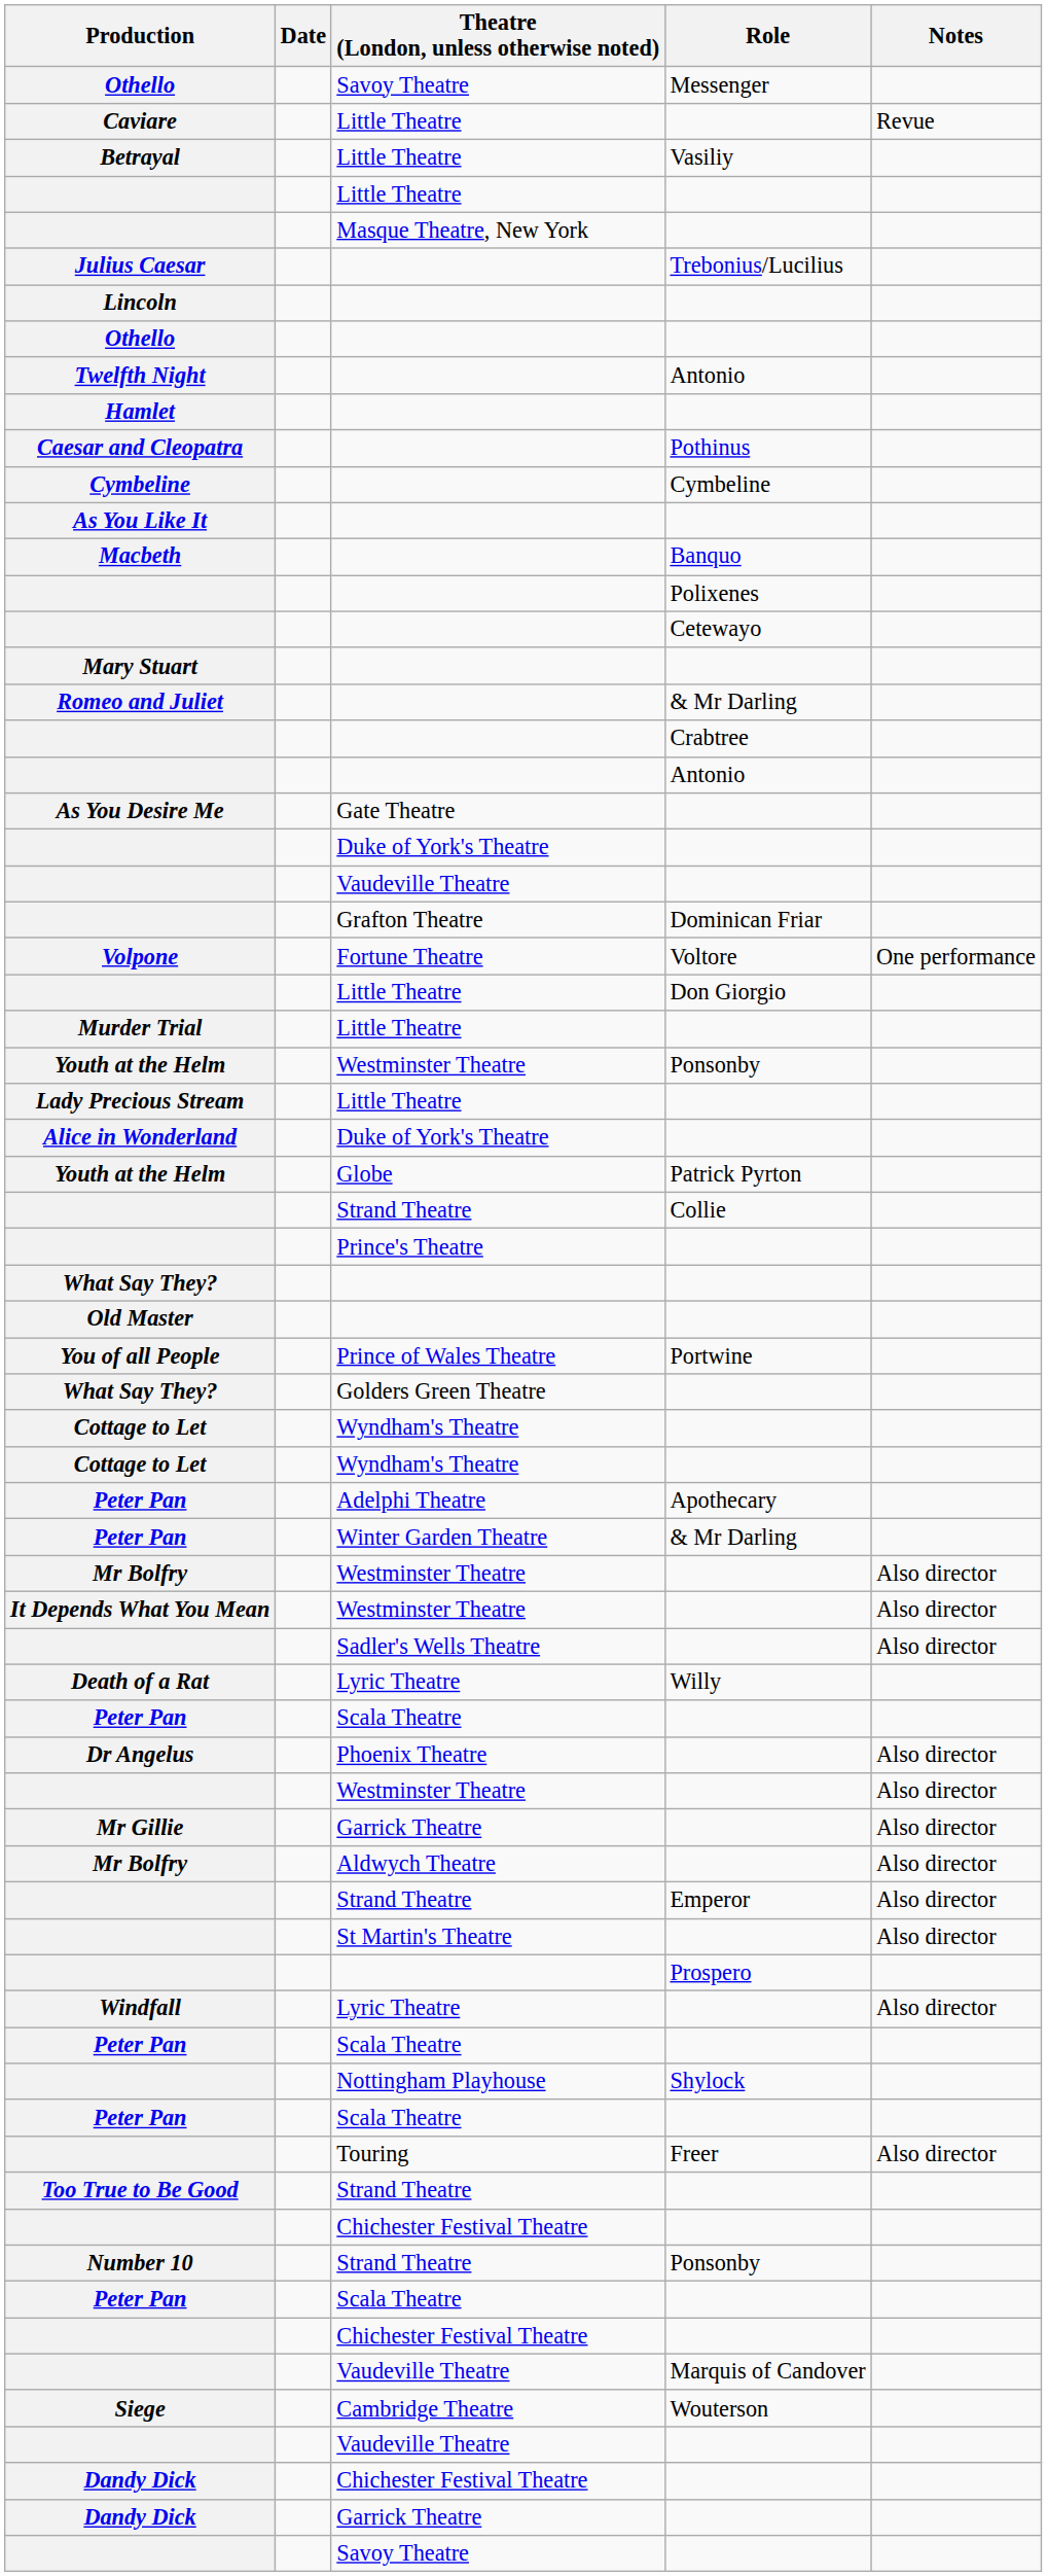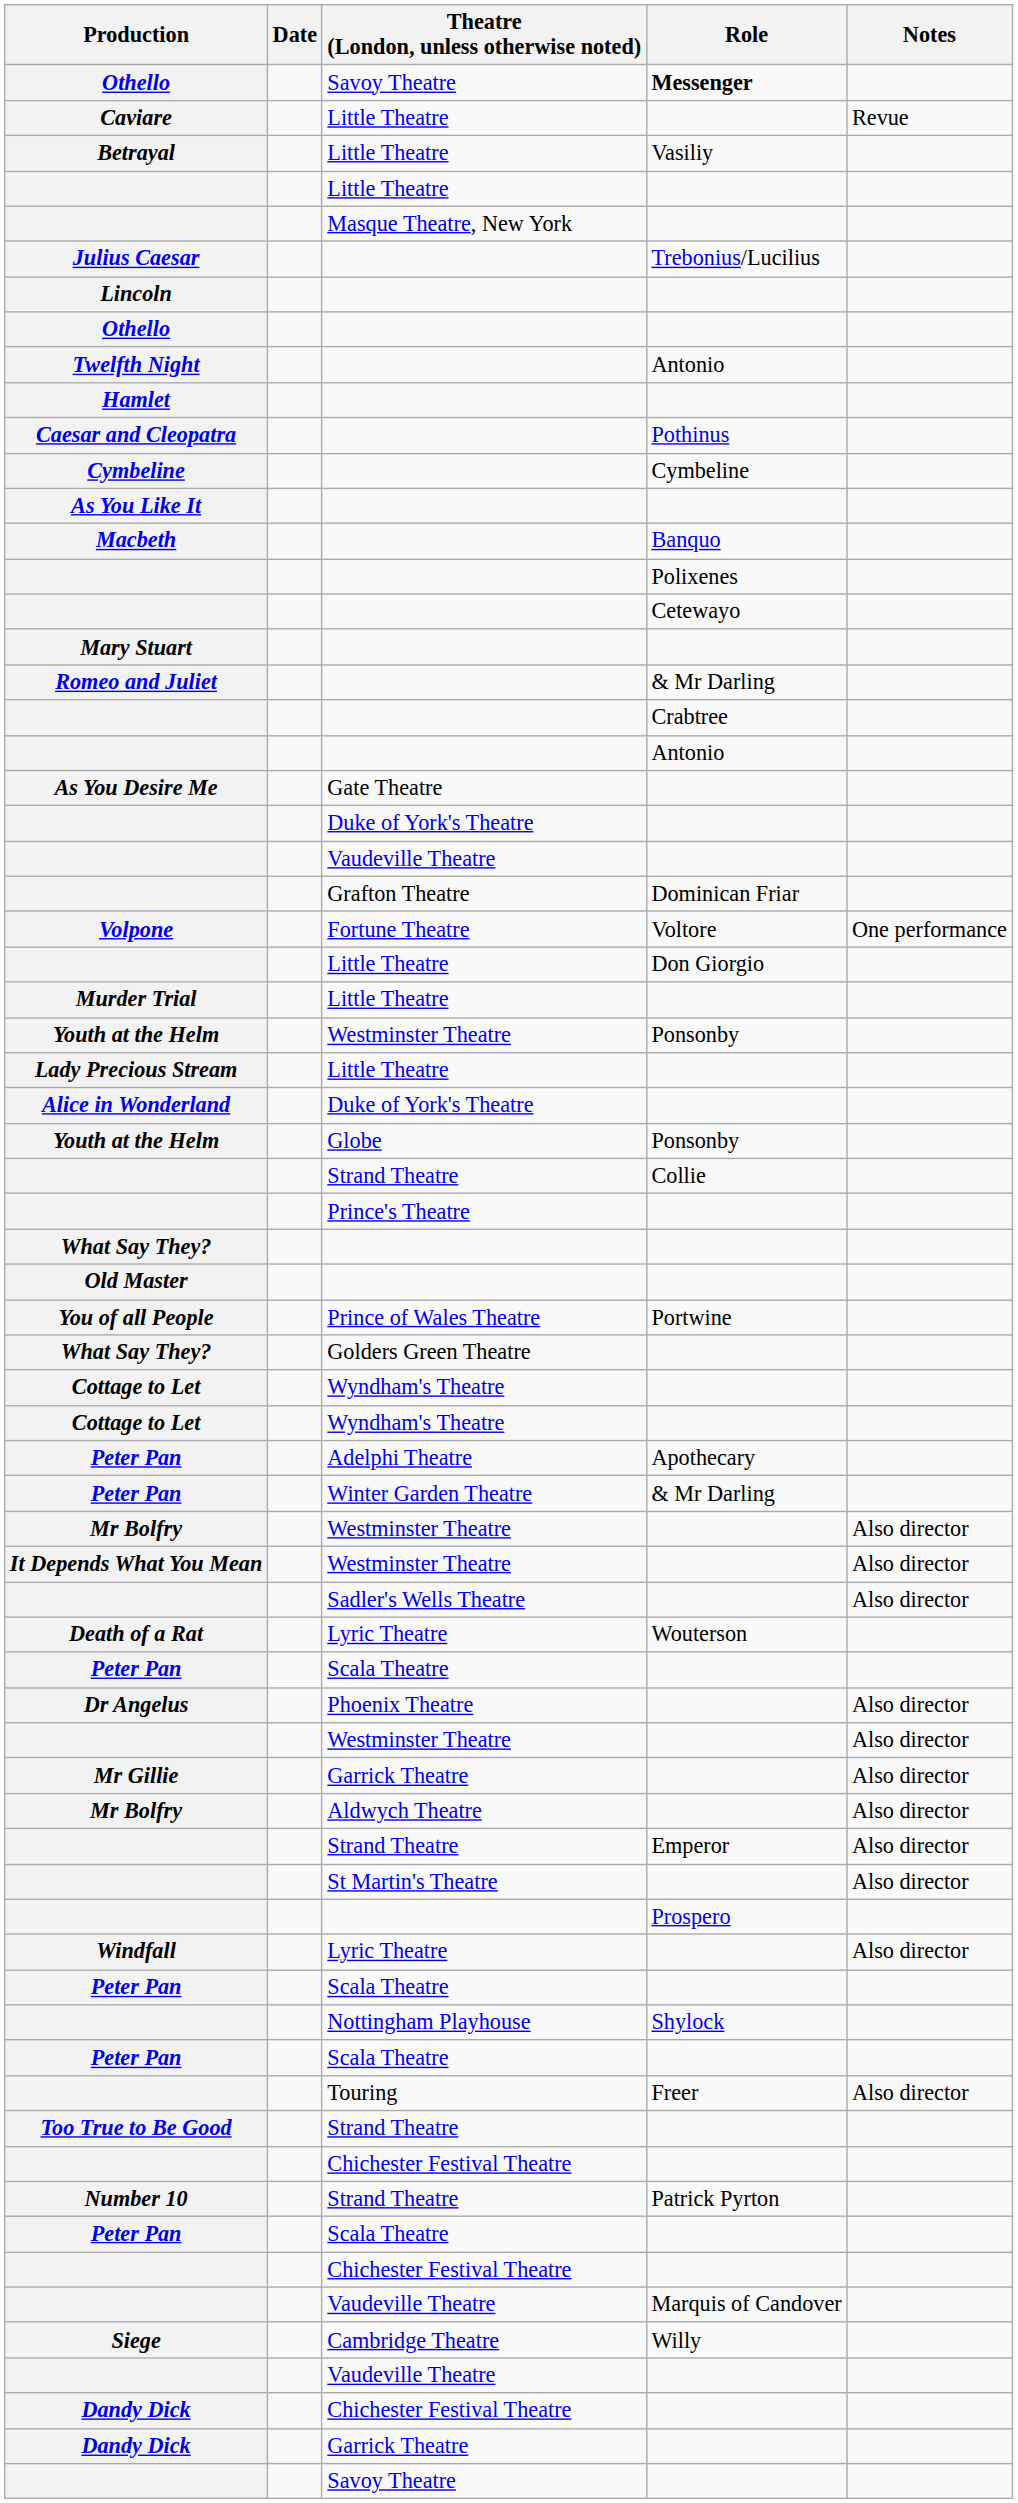Othello / Savoy Theatre | Role: normal -> bold
Youth at the Helm / Globe | Role: Patrick Pyrton -> Ponsonby
Death of a Rat | Role: Willy -> Wouterson
Number 10 | Role: Ponsonby -> Patrick Pyrton
Siege | Role: Wouterson -> Willy
